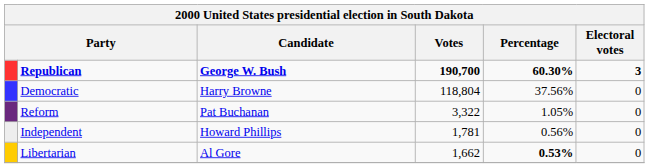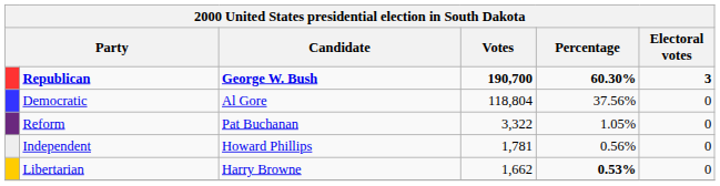Democratic | Candidate: Harry Browne -> Al Gore
Libertarian | Candidate: Al Gore -> Harry Browne
